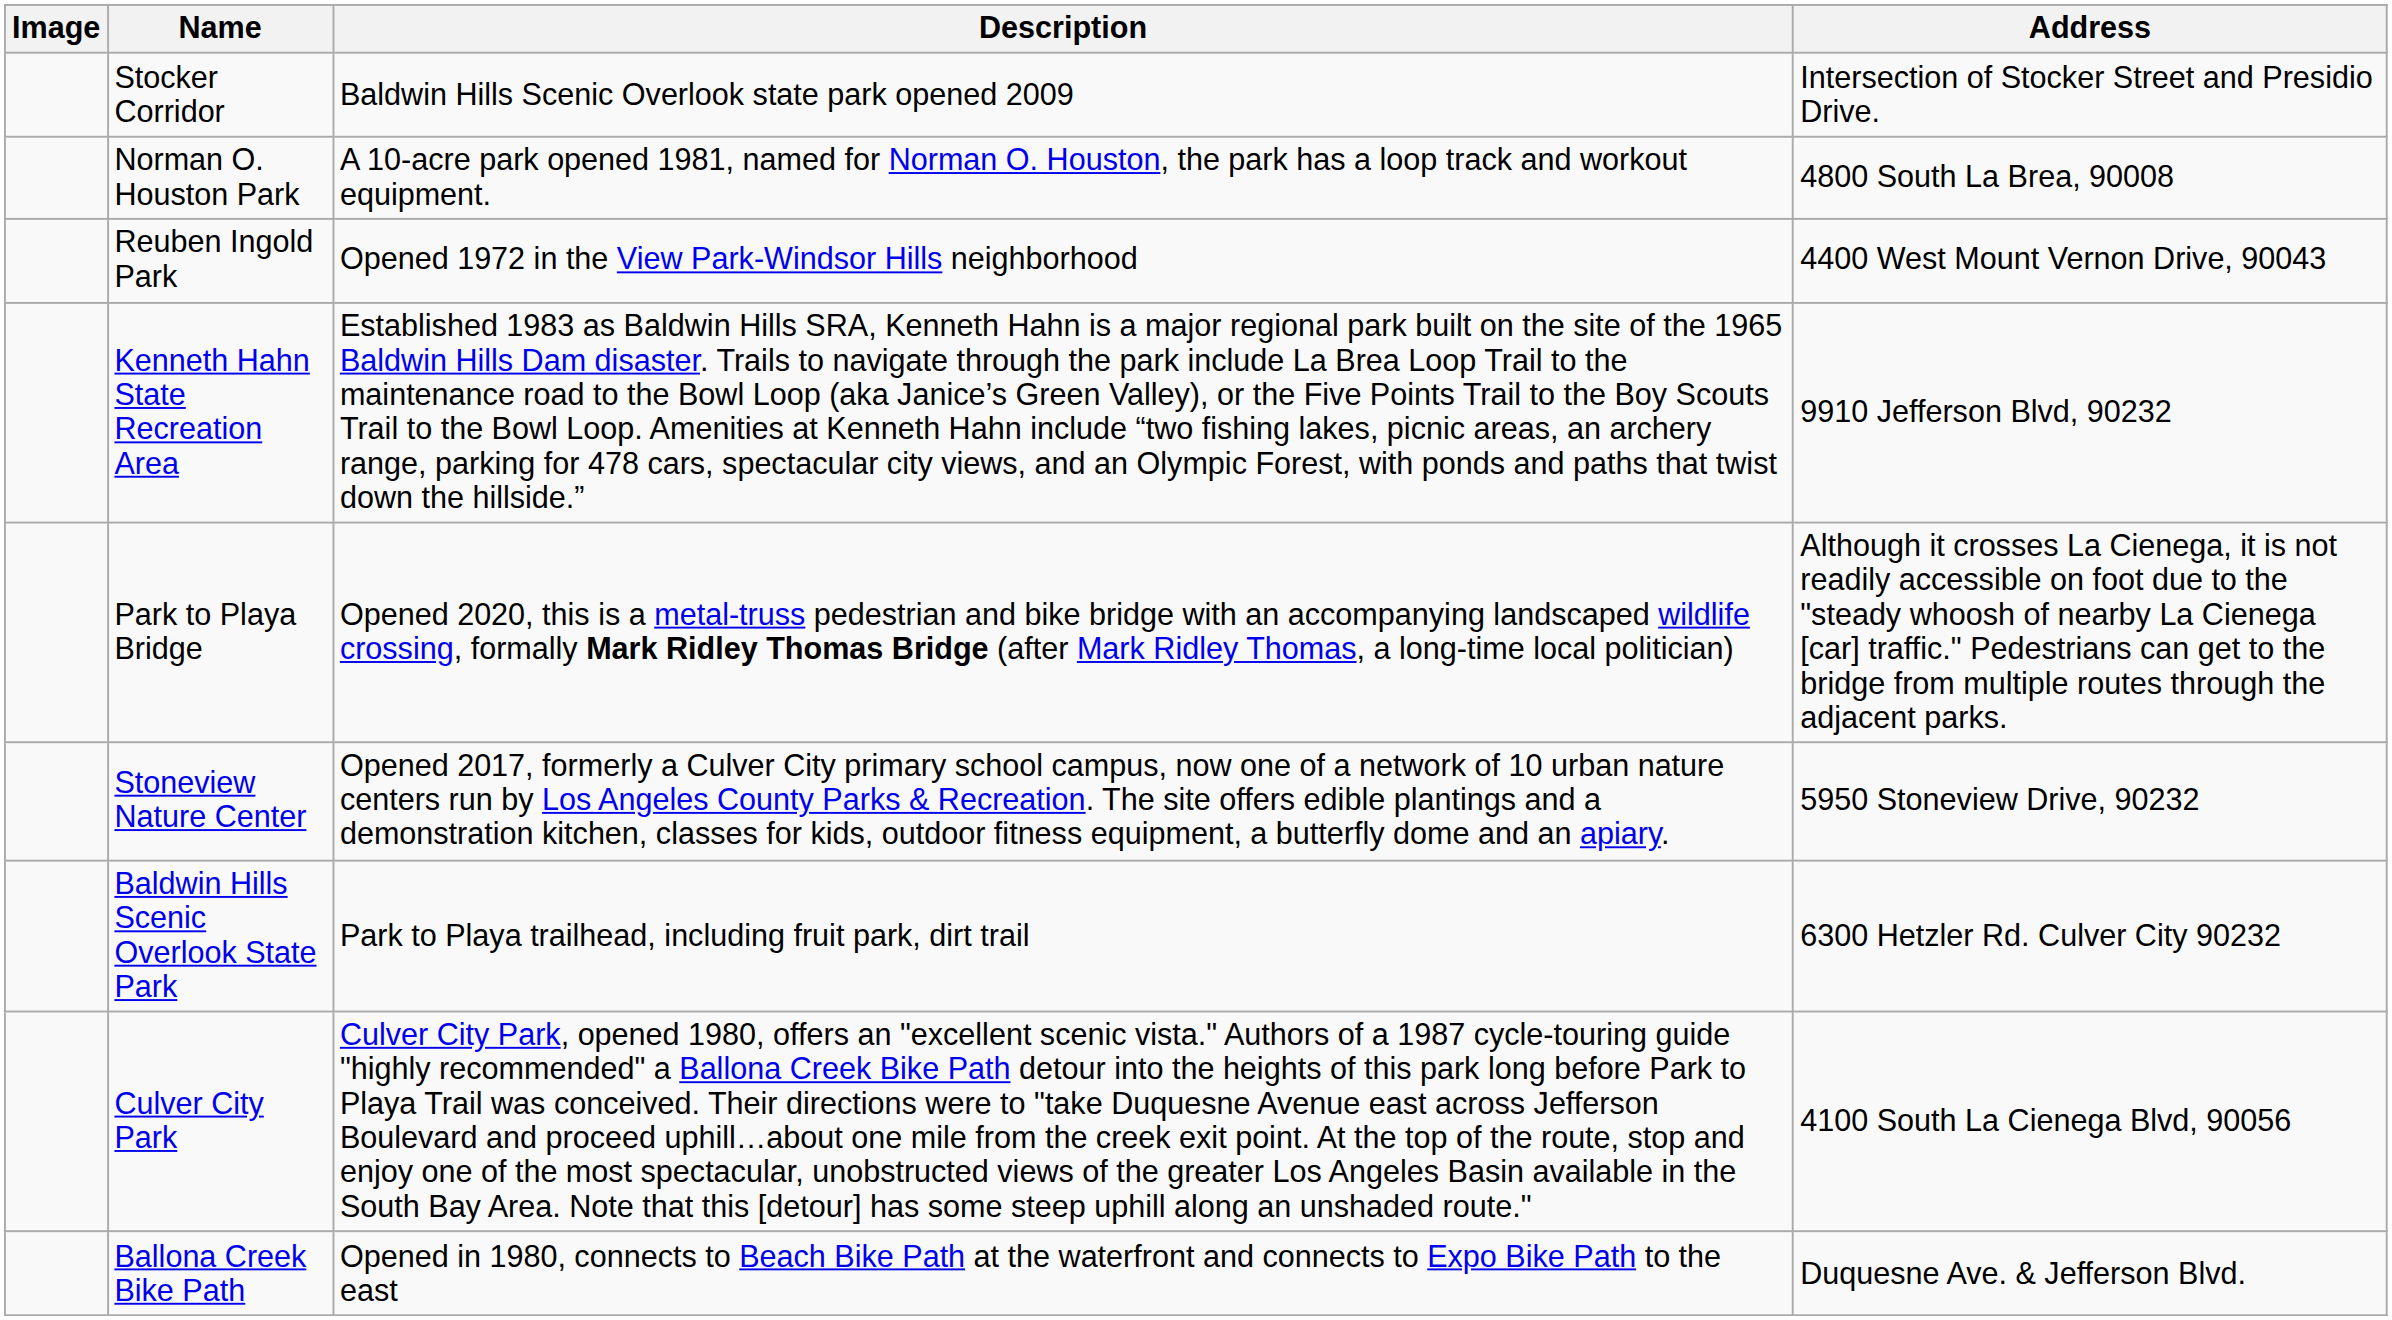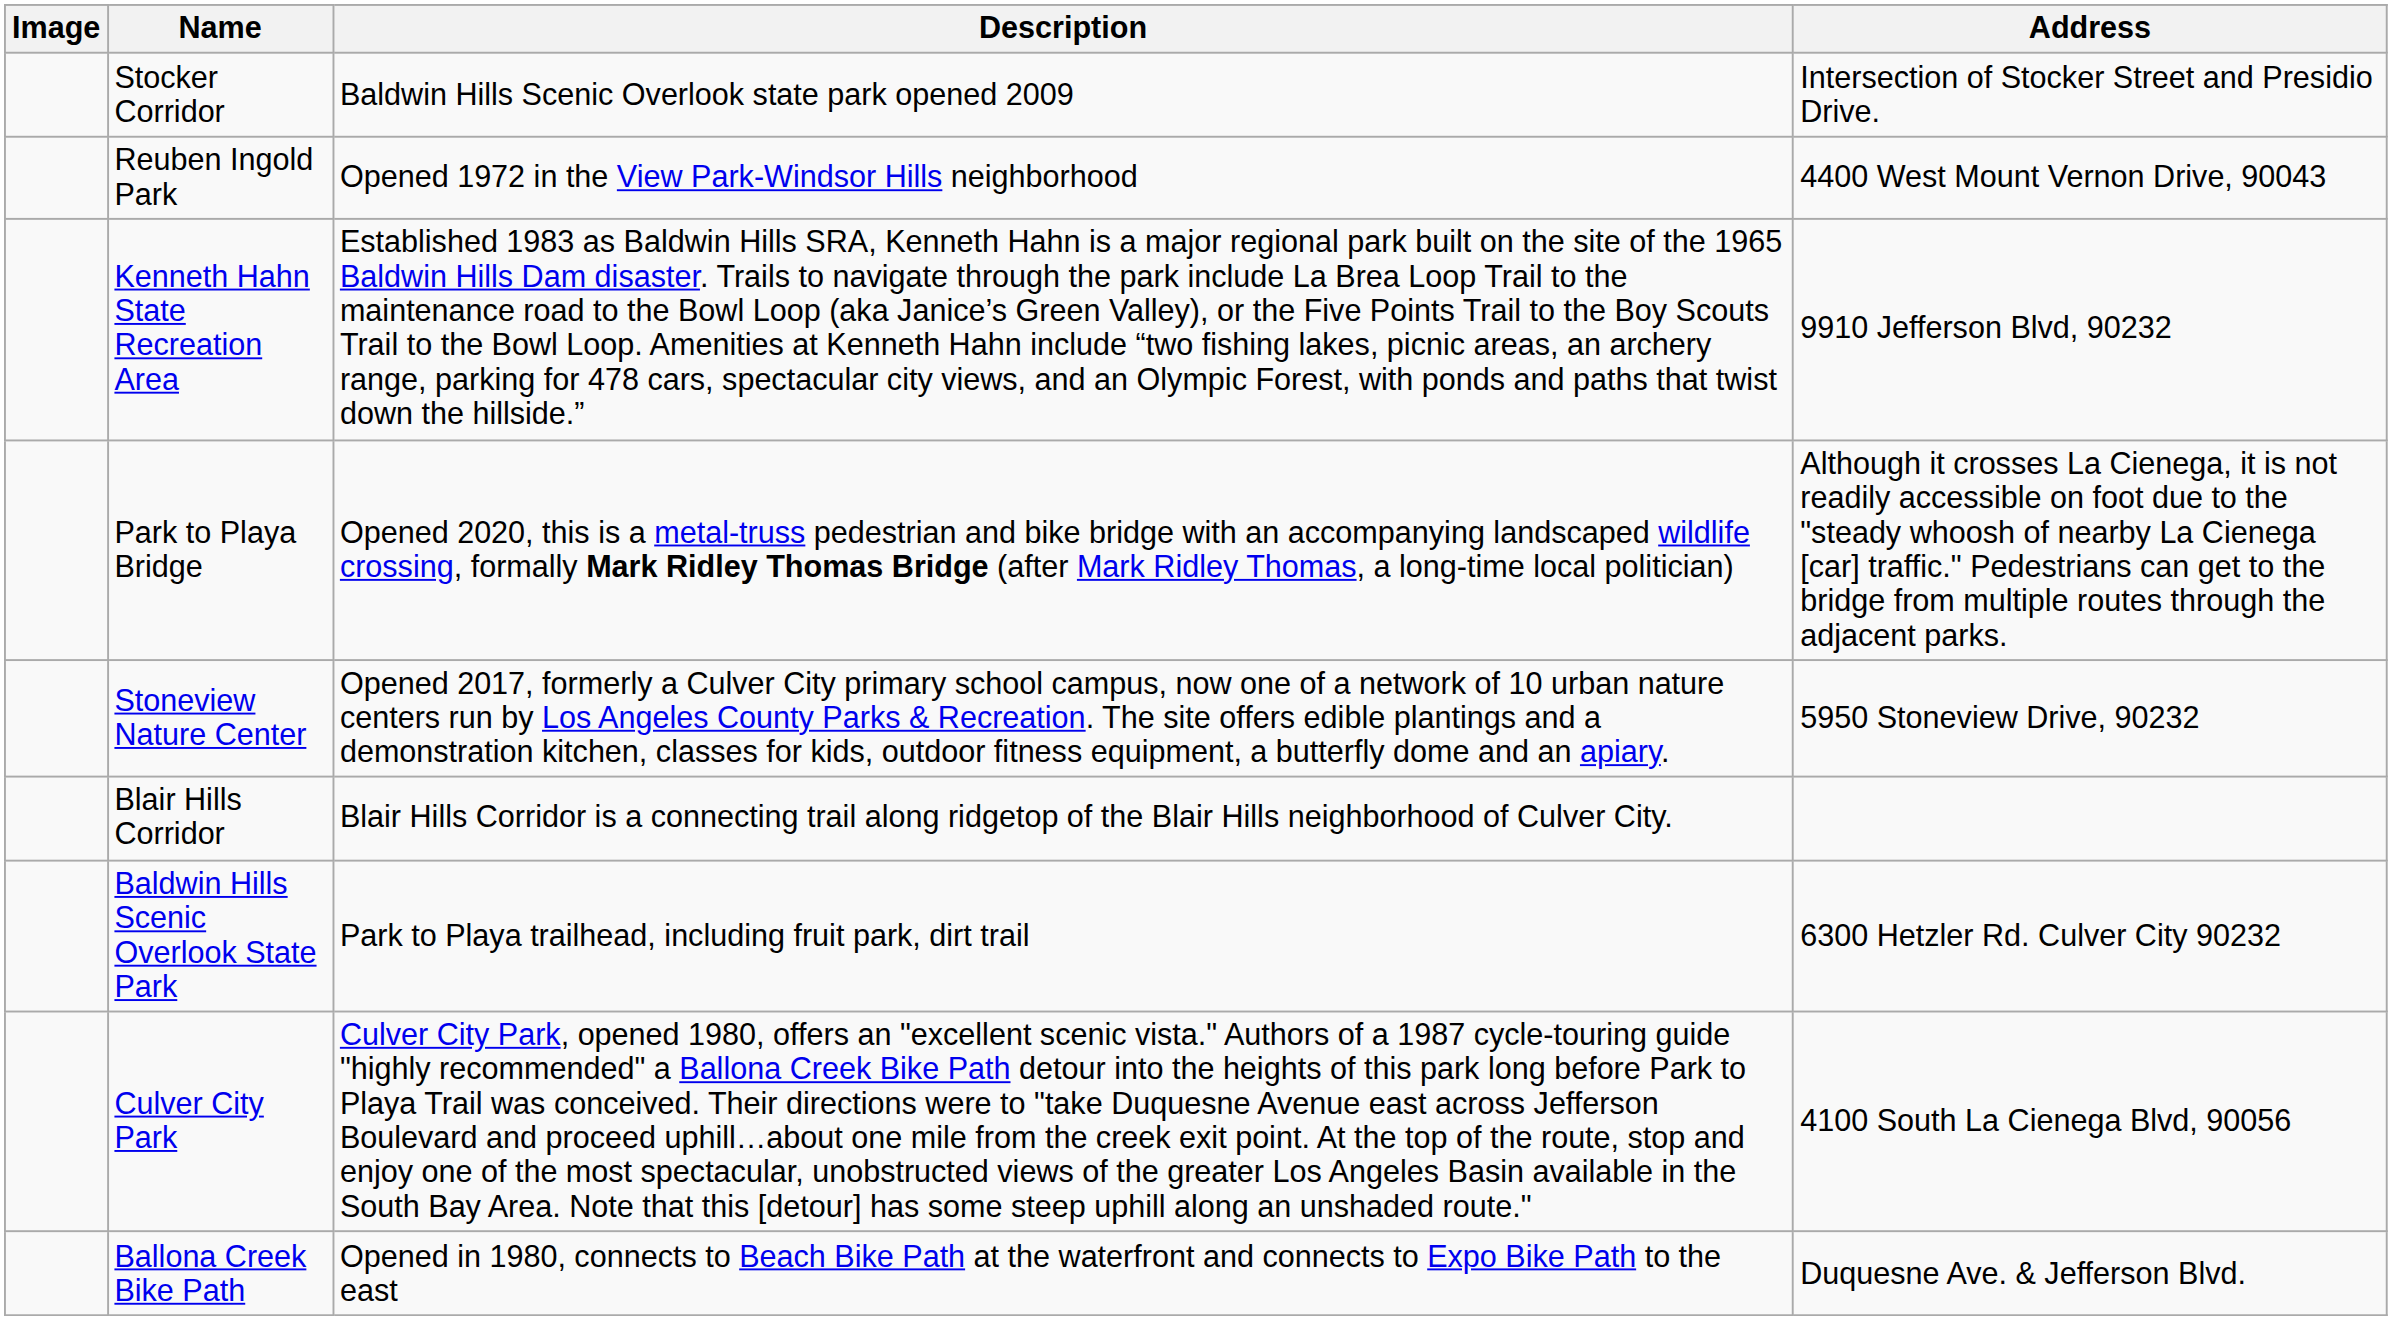- row: Norman O. Houston Park | A 10-acre park opened 1981, named for Norman O. Houston, the park has a loop track and workout equipment. | 4800 South La Brea, 90008
+ row: Blair Hills Corridor | Blair Hills Corridor is a connecting trail along ridgetop of the Blair Hills neighborhood of Culver City.
